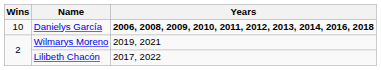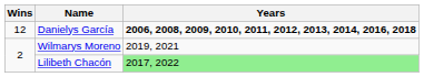Danielys García | Wins: 10 -> 12
Lilibeth Chacón | Years: no background -> lightgreen background
